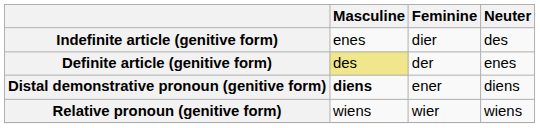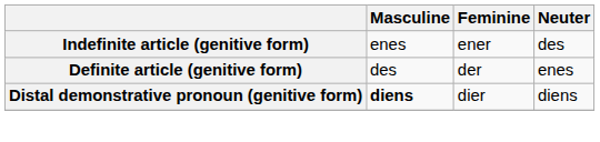Indefinite article (genitive form) | Feminine: dier -> ener
Definite article (genitive form) | Masculine: khaki background -> no background
Distal demonstrative pronoun (genitive form) | Feminine: ener -> dier
- row: Relative pronoun (genitive form) | wiens | wier | wiens
